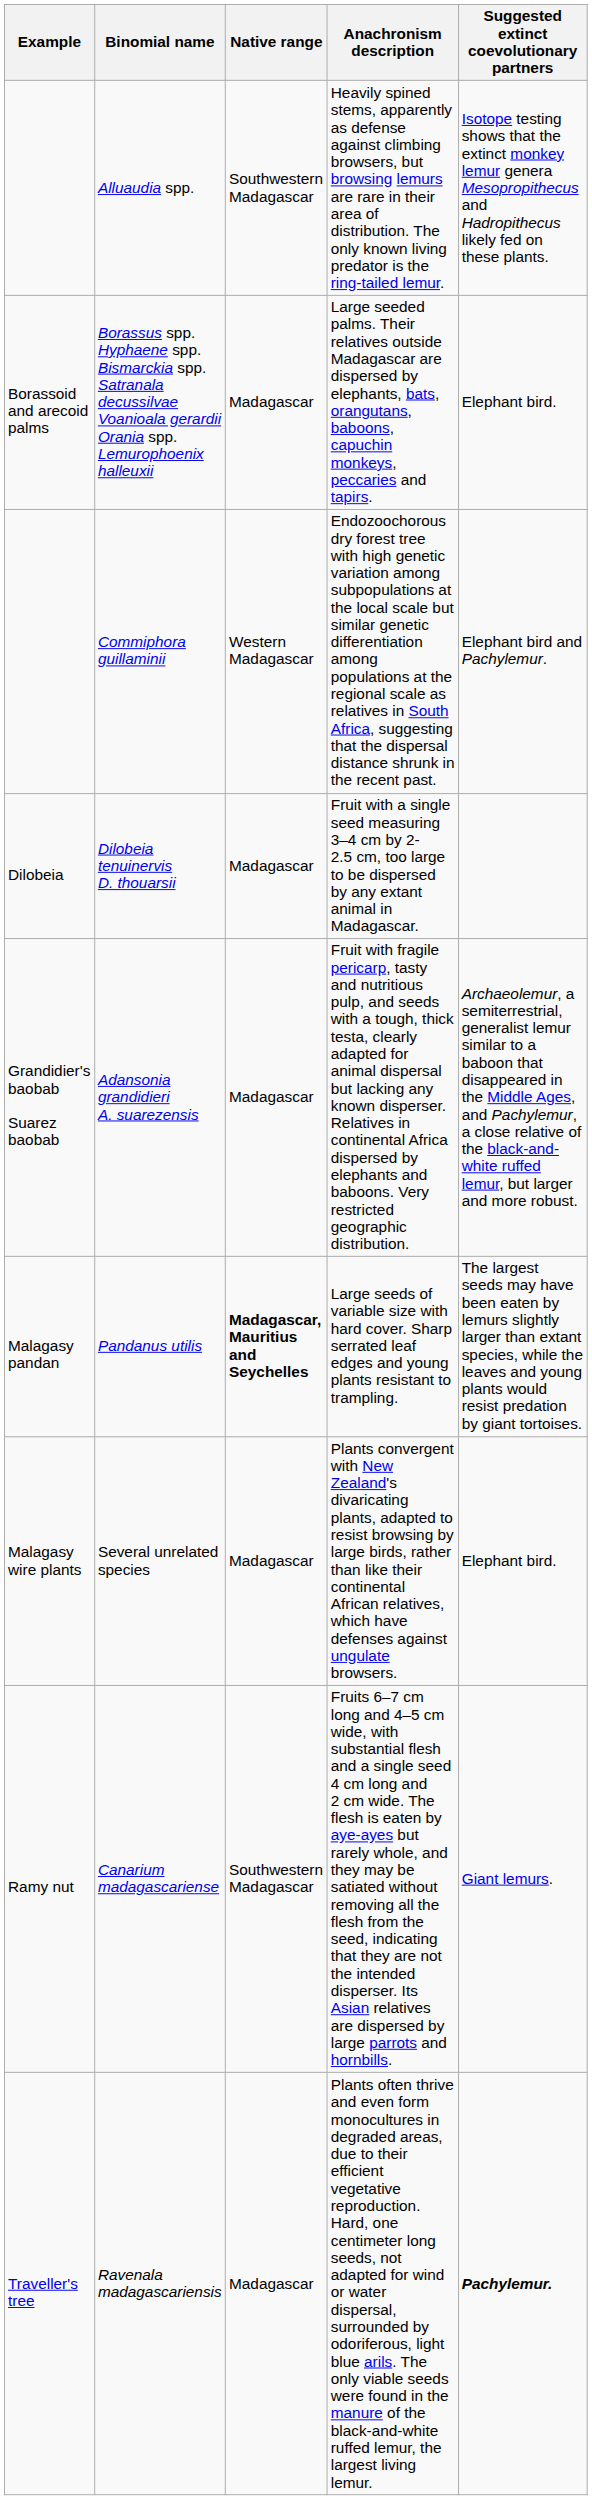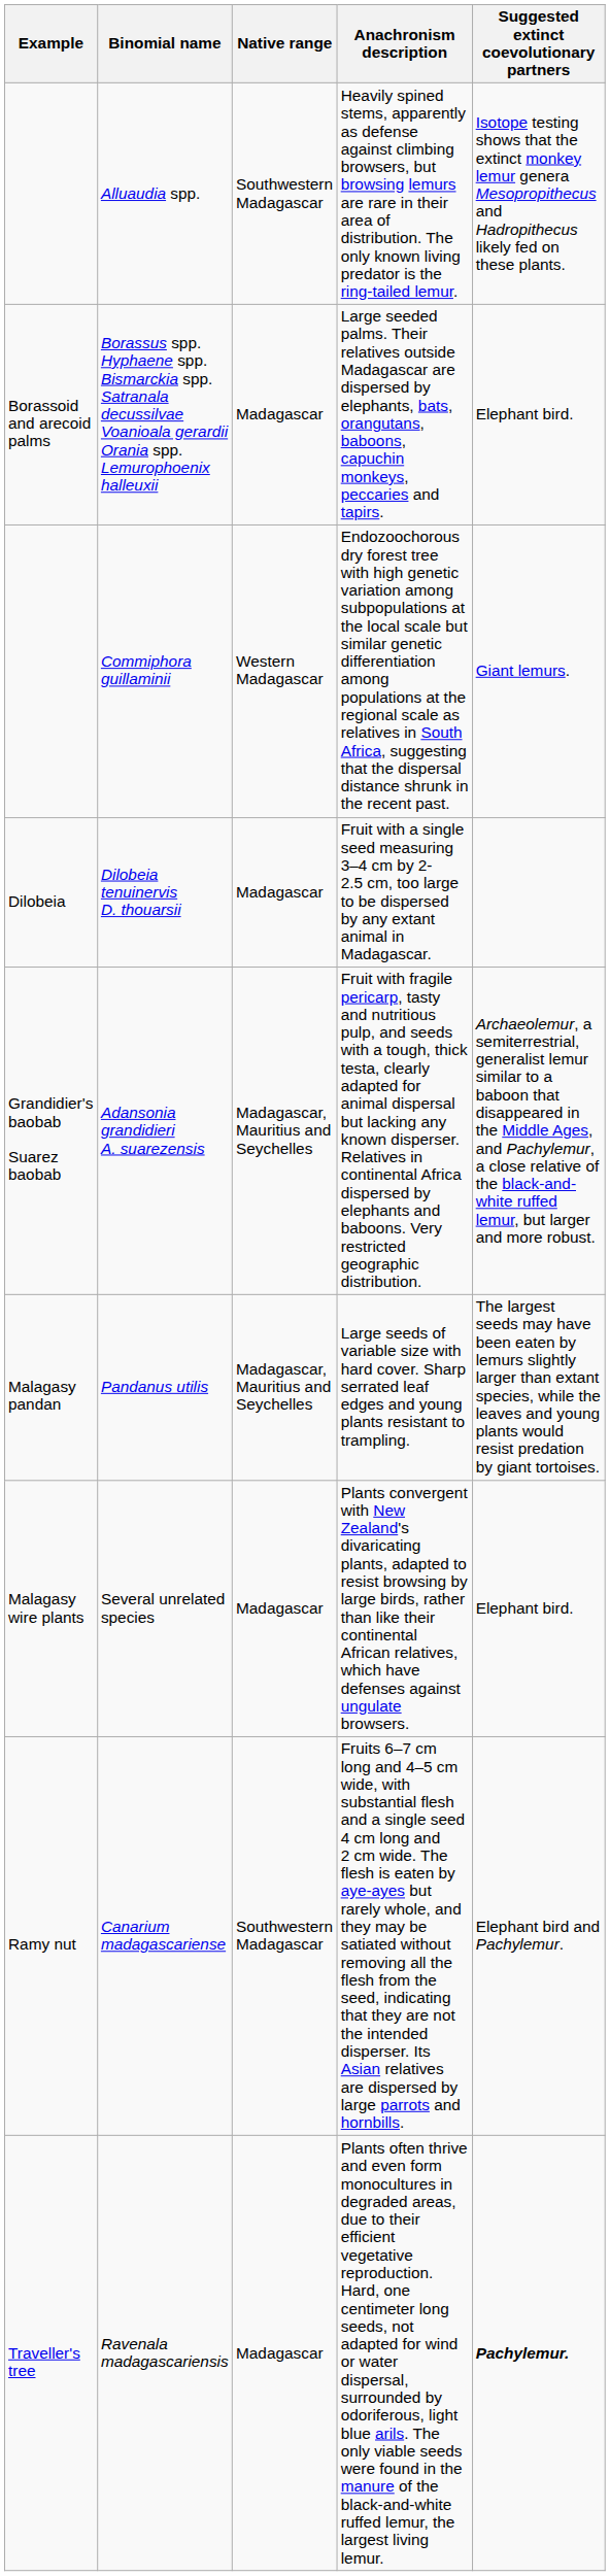Commiphora guillaminii | Suggested extinct coevolutionary partners: Elephant bird and Pachylemur. -> Giant lemurs.
Adansonia grandidieri A. suarezensis | Native range: Madagascar -> Madagascar, Mauritius and Seychelles
Pandanus utilis | Native range: bold -> normal
Canarium madagascariense | Suggested extinct coevolutionary partners: Giant lemurs. -> Elephant bird and Pachylemur.
